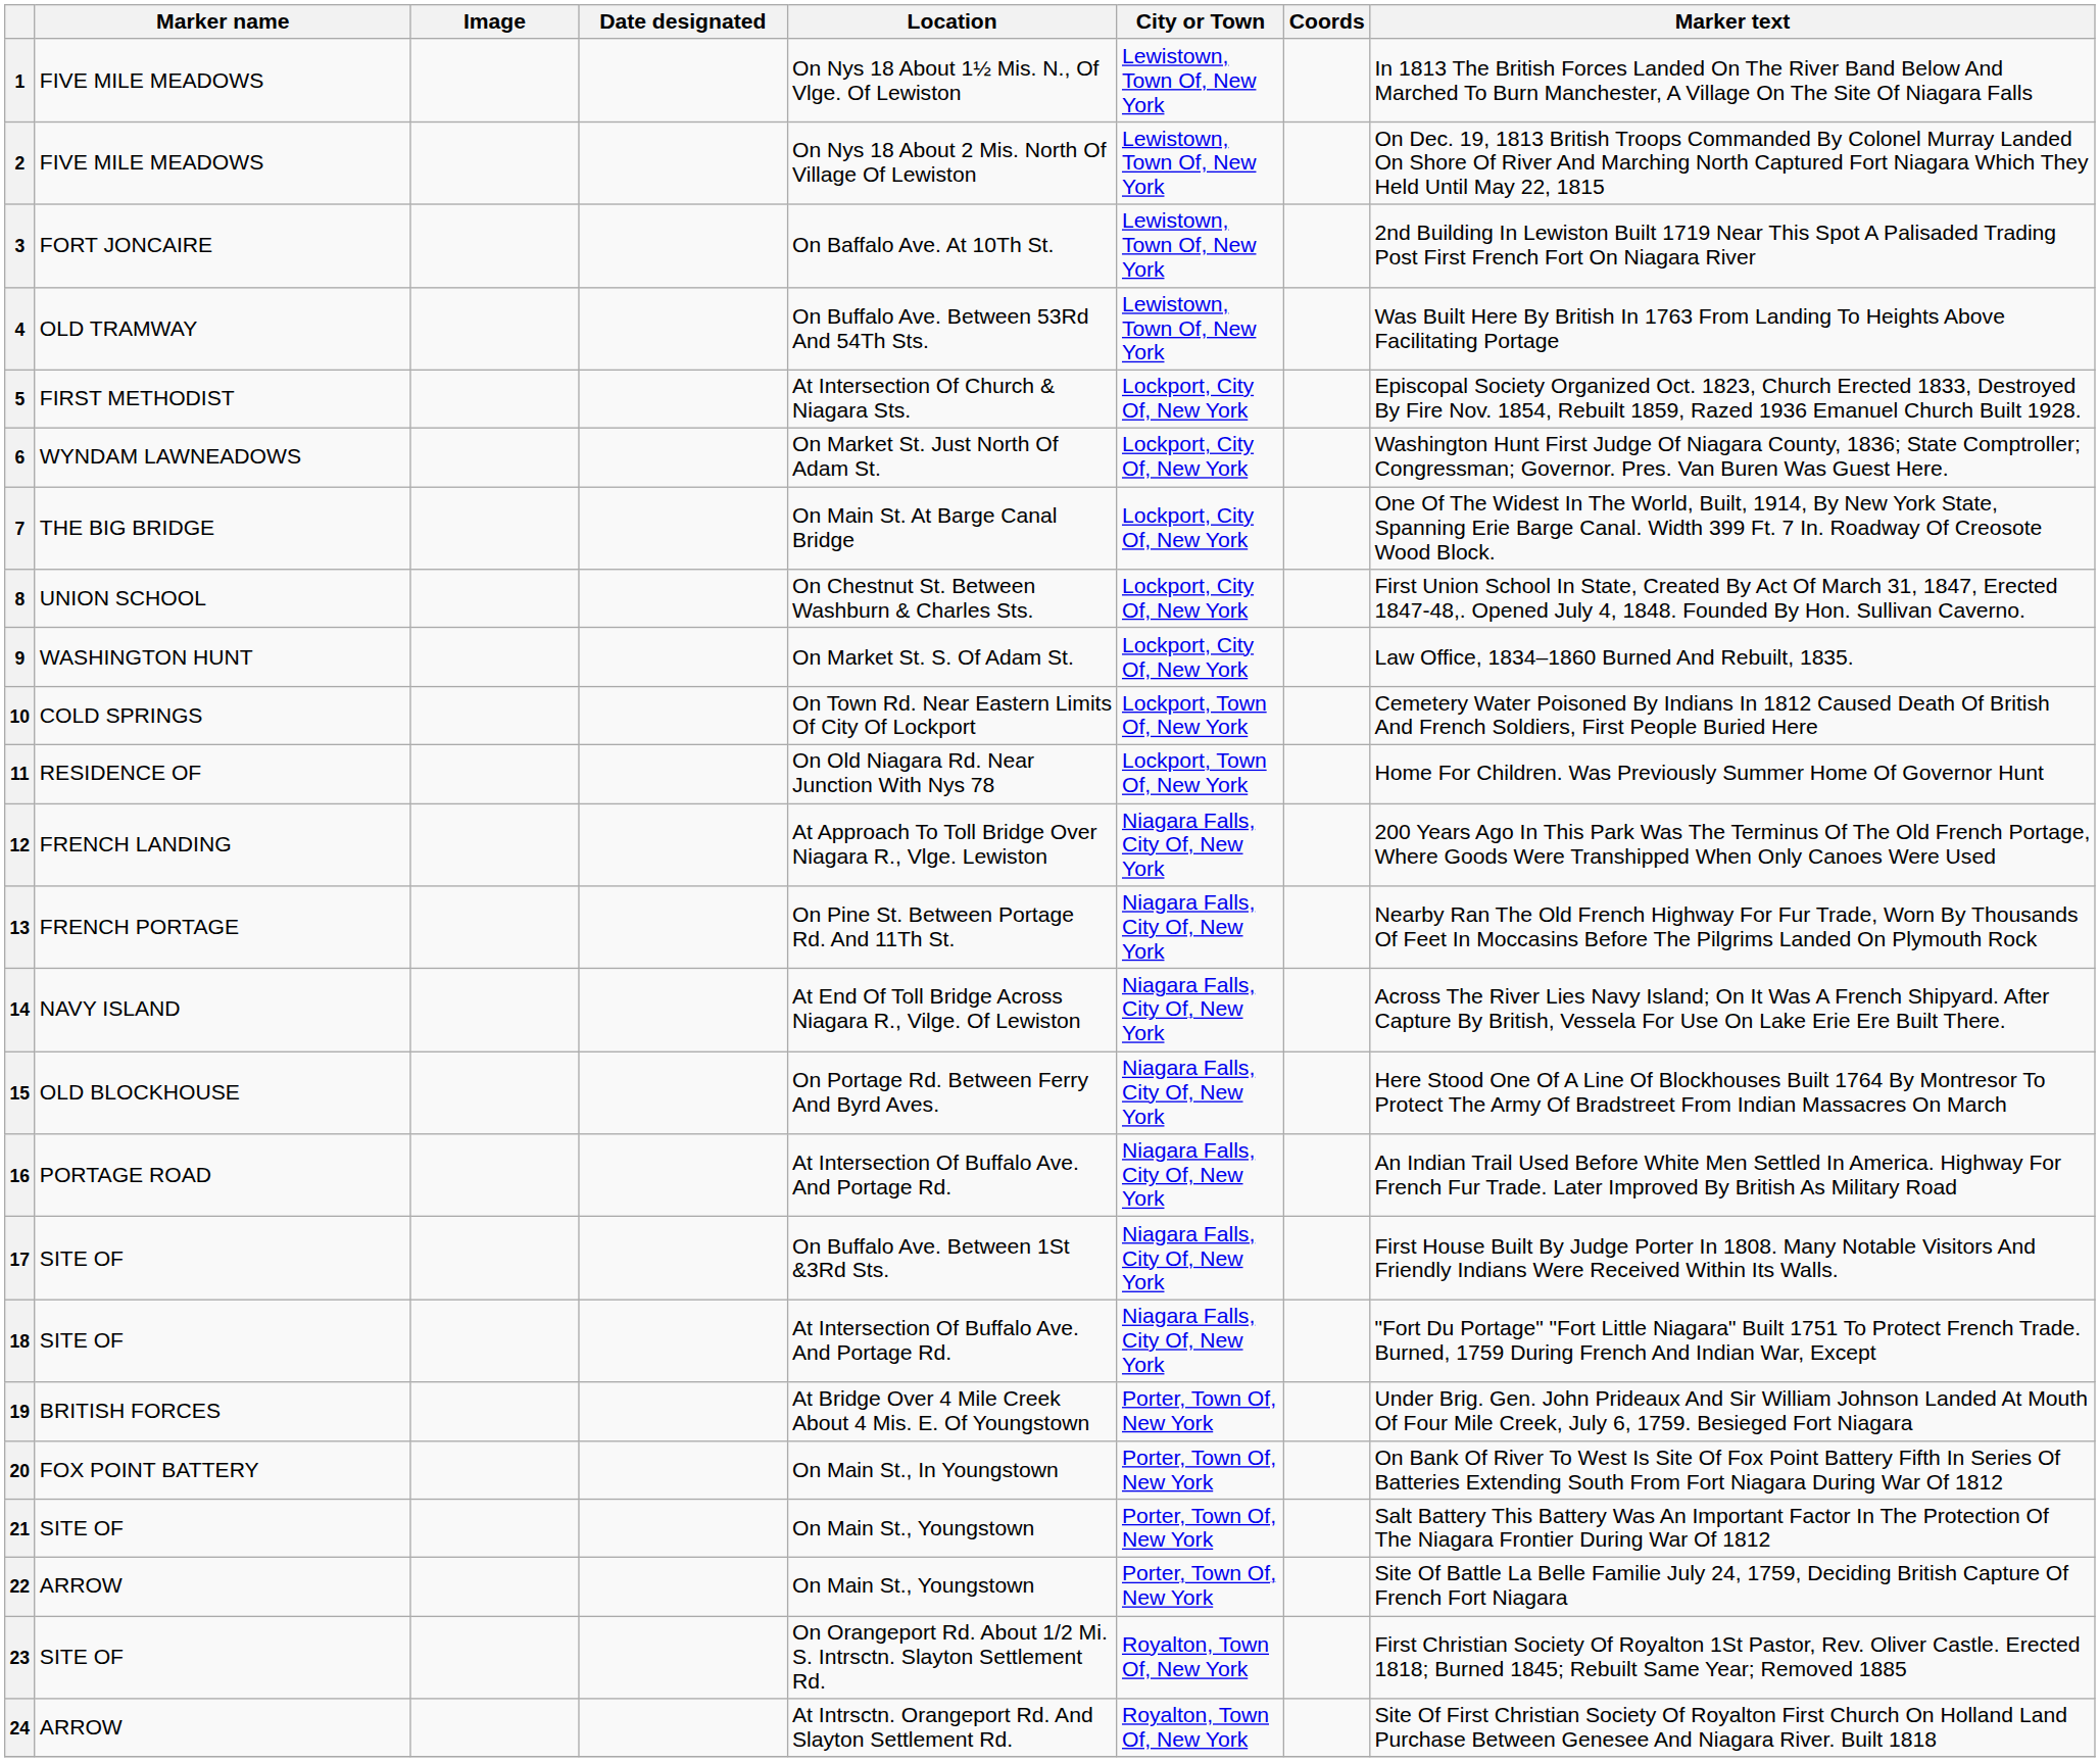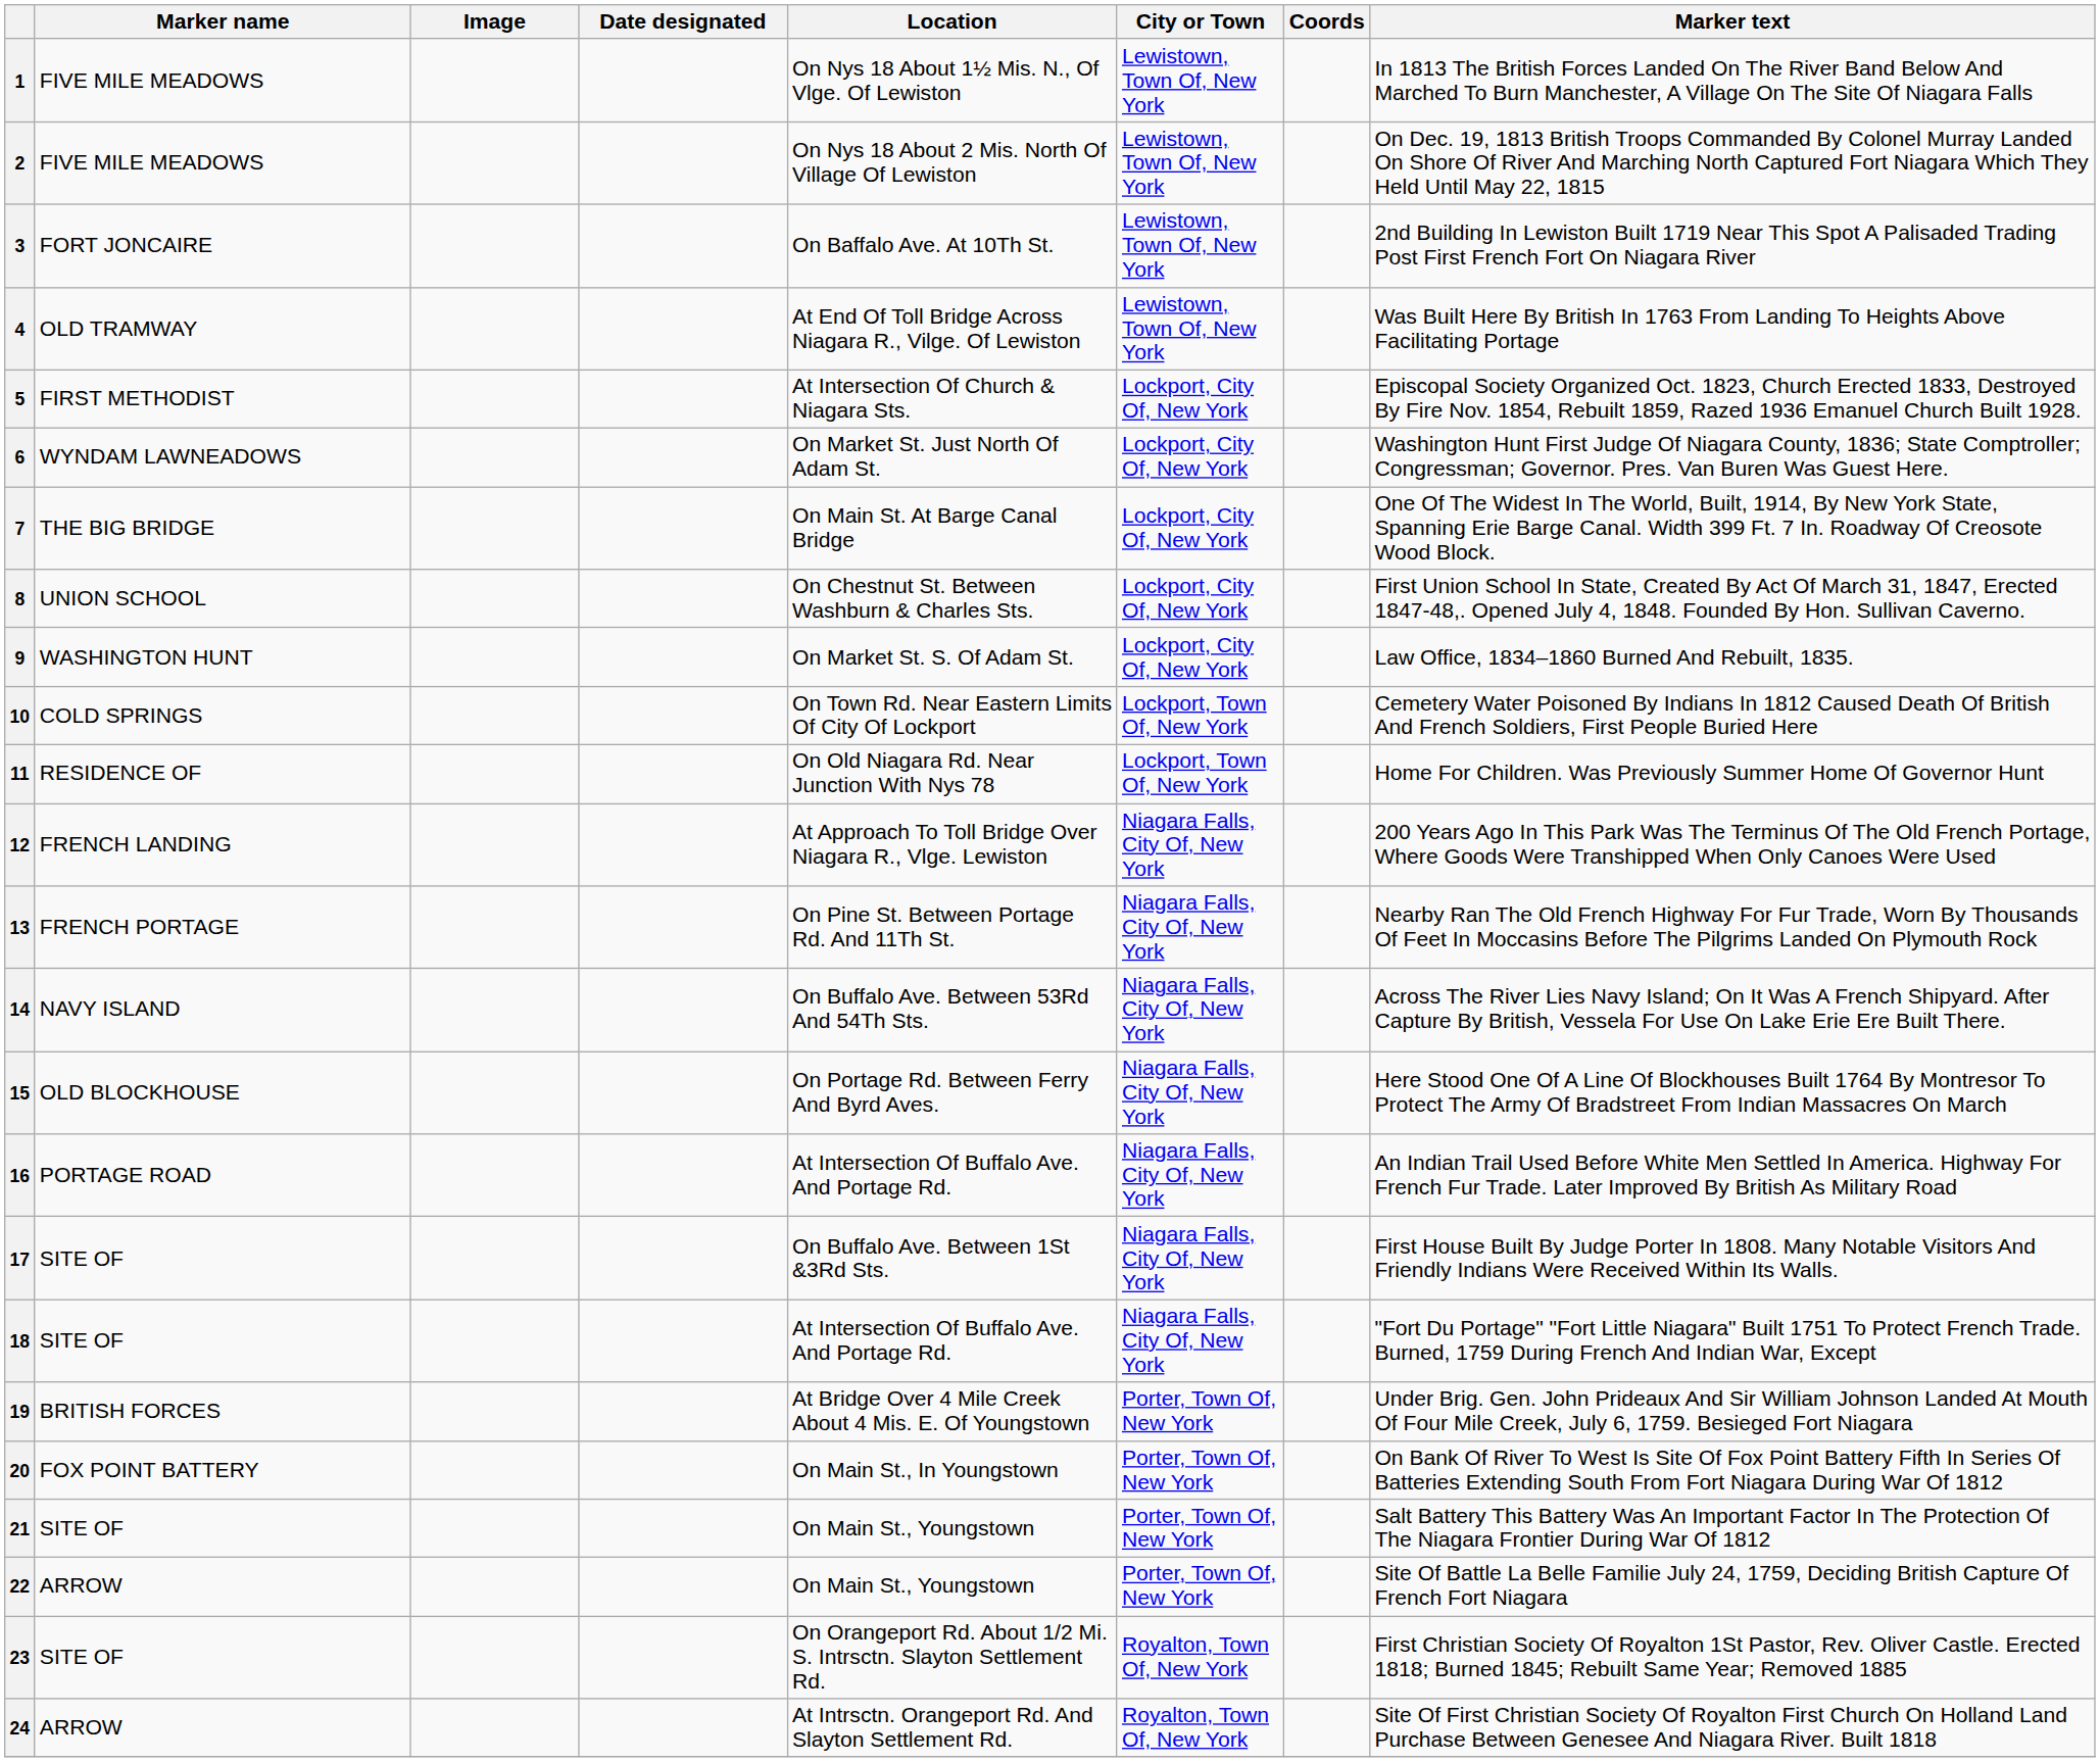4 | Location: On Buffalo Ave. Between 53Rd And 54Th Sts. -> At End Of Toll Bridge Across Niagara R., Vilge. Of Lewiston
14 | Location: At End Of Toll Bridge Across Niagara R., Vilge. Of Lewiston -> On Buffalo Ave. Between 53Rd And 54Th Sts.
